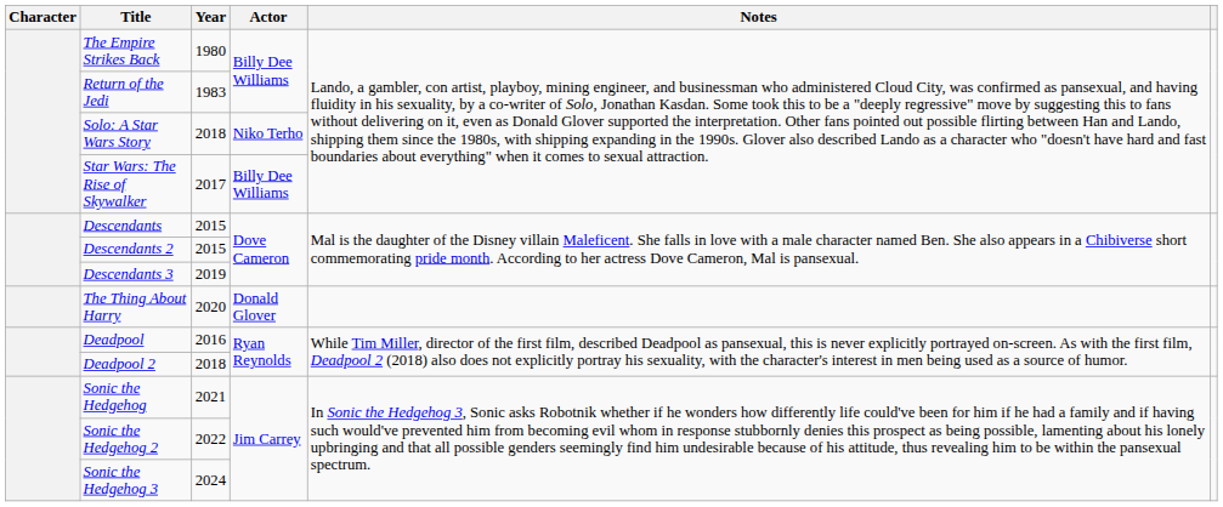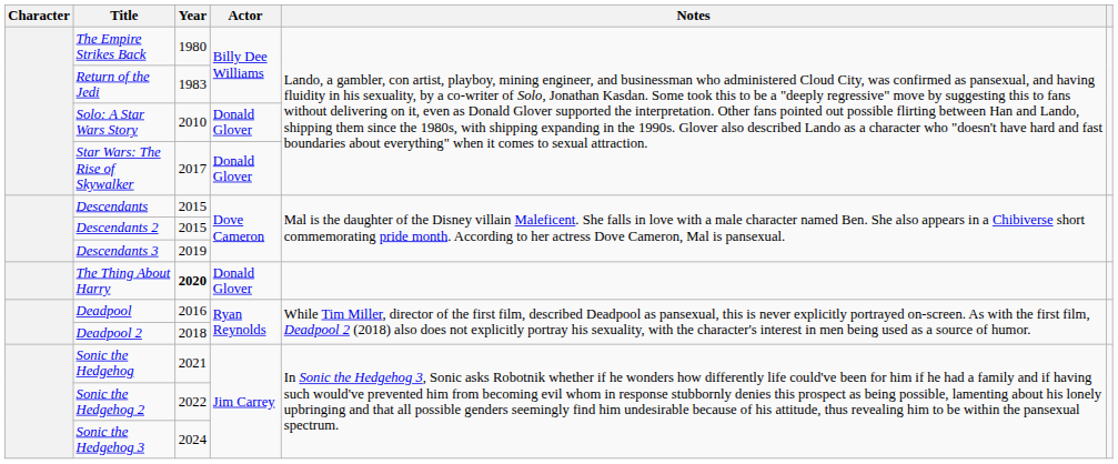Solo: A Star Wars Story | Year: 2018 -> 2010
Solo: A Star Wars Story | Actor: Niko Terho -> Donald Glover
Star Wars: The Rise of Skywalker | Actor: Billy Dee Williams -> Donald Glover
The Thing About Harry | Year: normal -> bold
